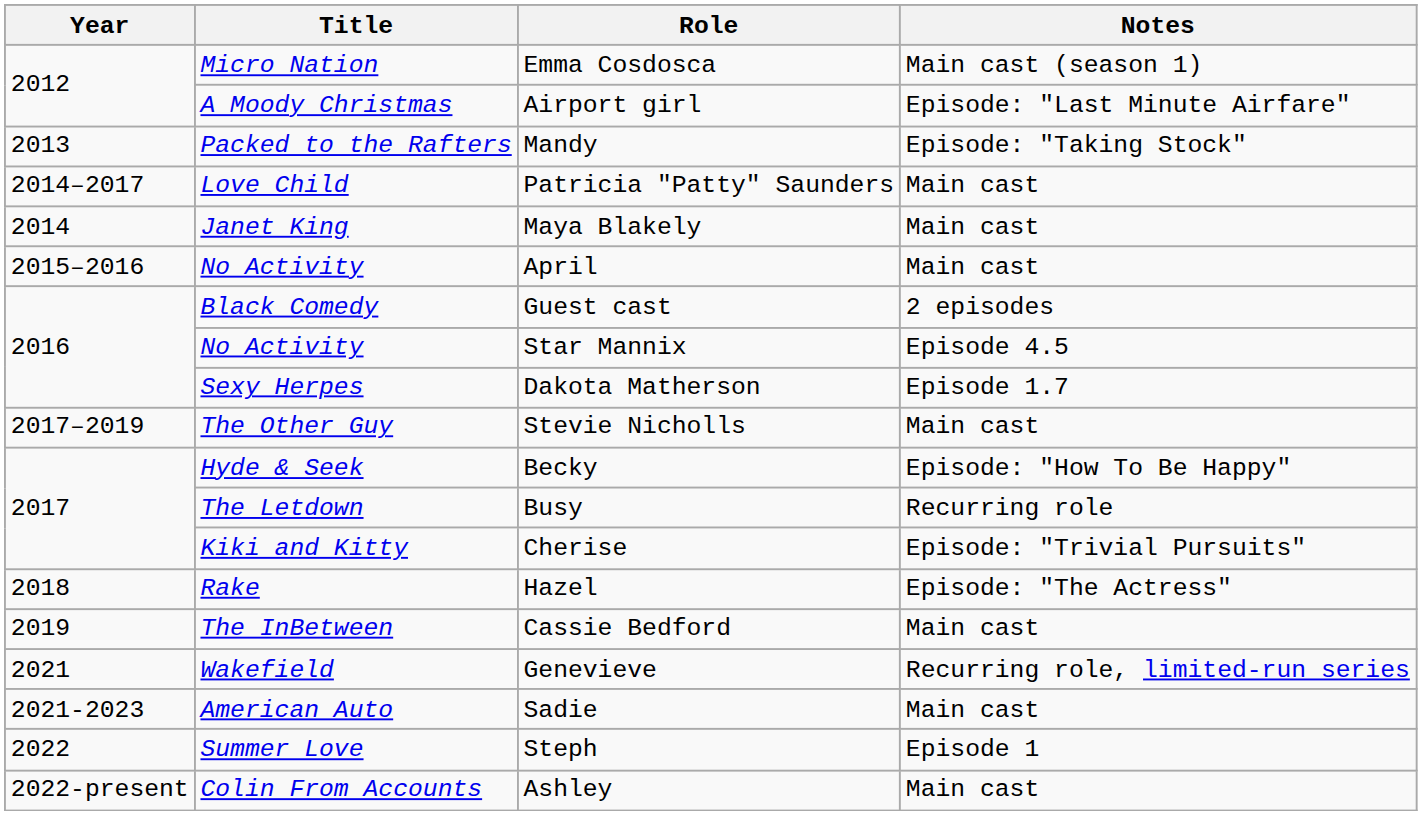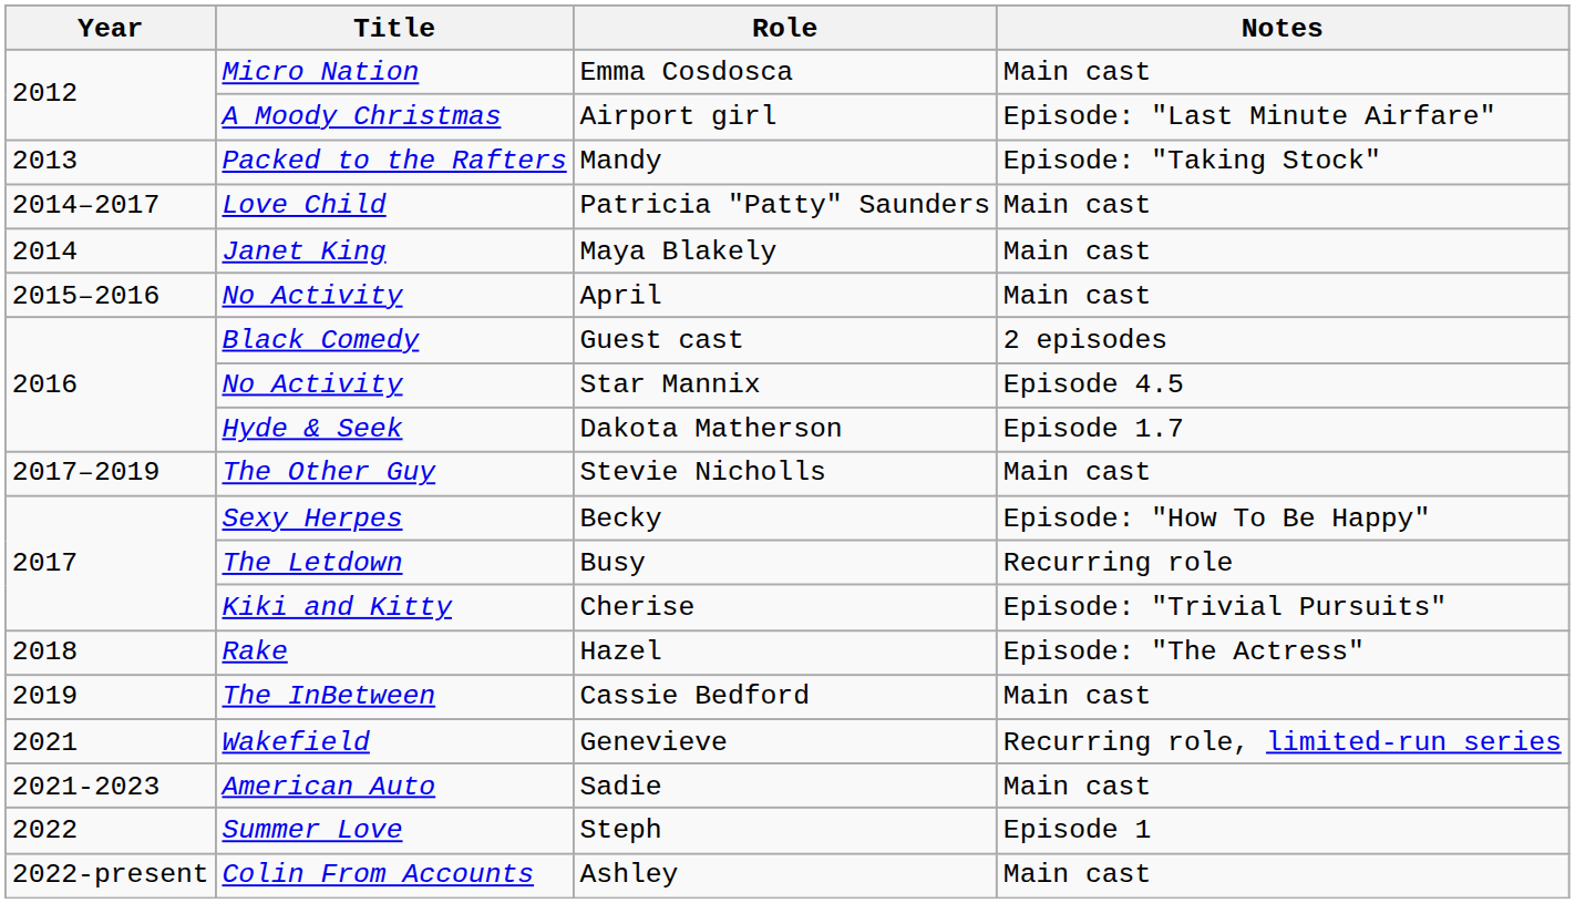Emma Cosdosca | Notes: Main cast (season 1) -> Main cast
Dakota Matherson | Title: Sexy Herpes -> Hyde & Seek
Becky | Title: Hyde & Seek -> Sexy Herpes
